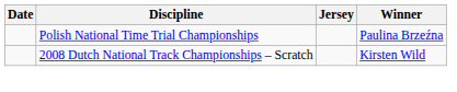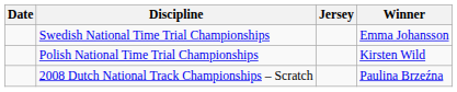+ row: Swedish National Time Trial Championships | Emma Johansson
Polish National Time Trial Championships | Winner: Paulina Brzeźna -> Kirsten Wild
2008 Dutch National Track Championships – Scratch | Winner: Kirsten Wild -> Paulina Brzeźna
